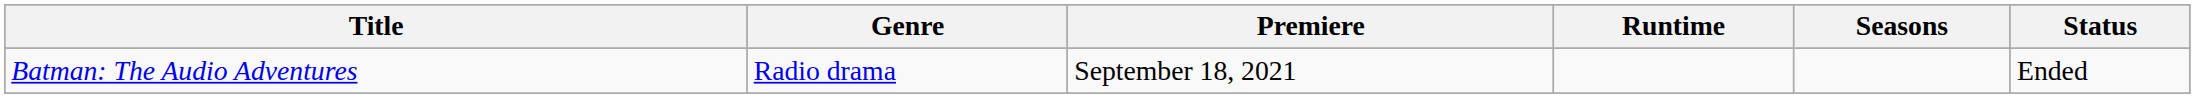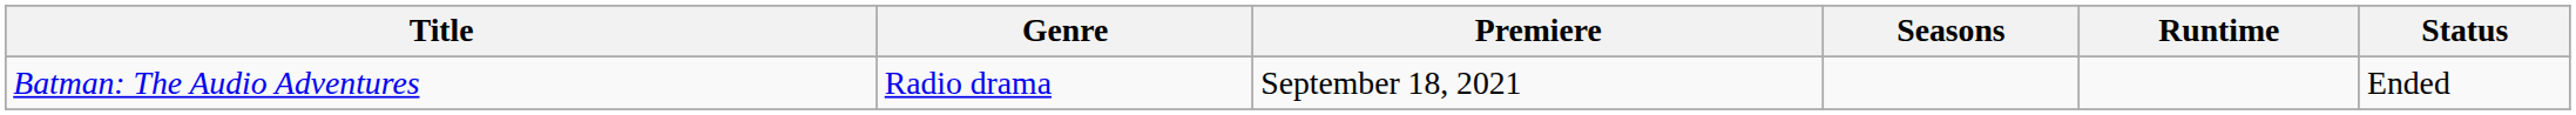columns swapped: Seasons <-> Runtime
